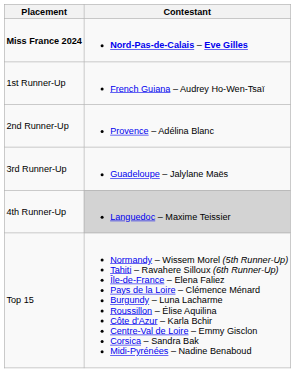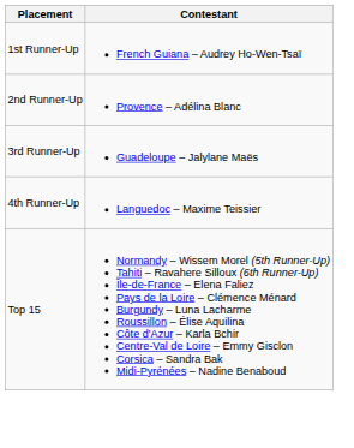- row: Miss France 2024 | Nord-Pas-de-Calais – Eve Gilles
4th Runner-Up | Contestant: lightgrey background -> no background
